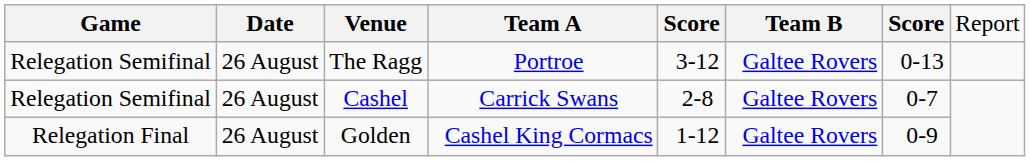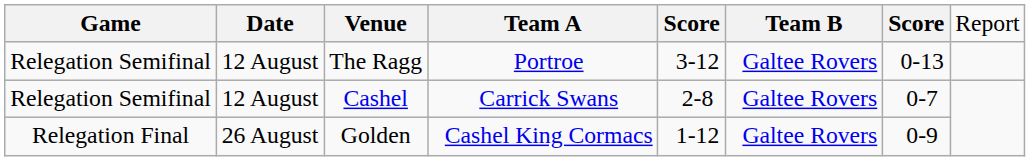The Ragg | column 2: 26 August -> 12 August
Cashel | column 2: 26 August -> 12 August
